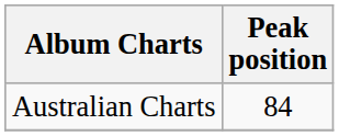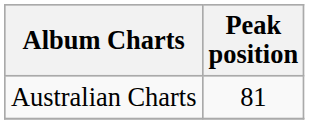Australian Charts | Peak position: 84 -> 81
